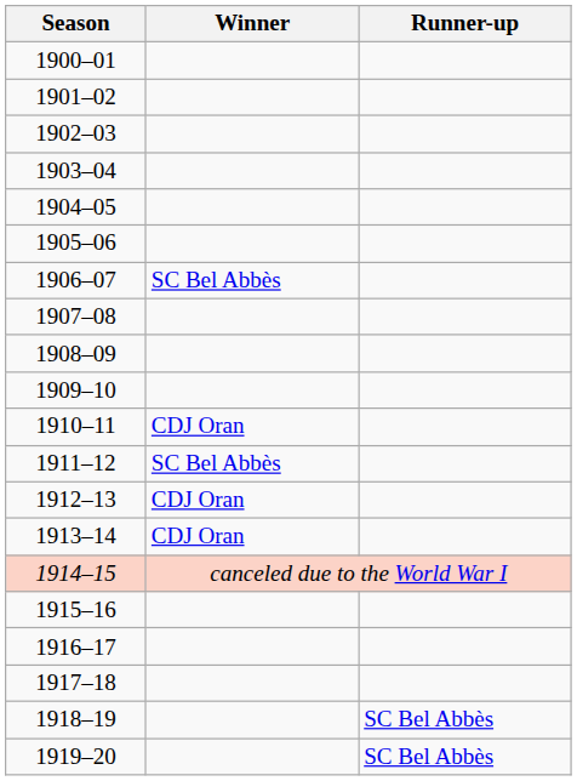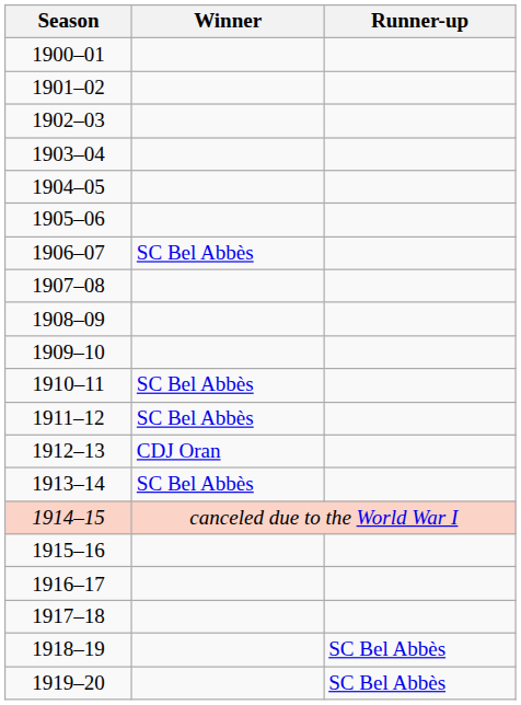1910–11 | Winner: CDJ Oran -> SC Bel Abbès
1913–14 | Winner: CDJ Oran -> SC Bel Abbès
